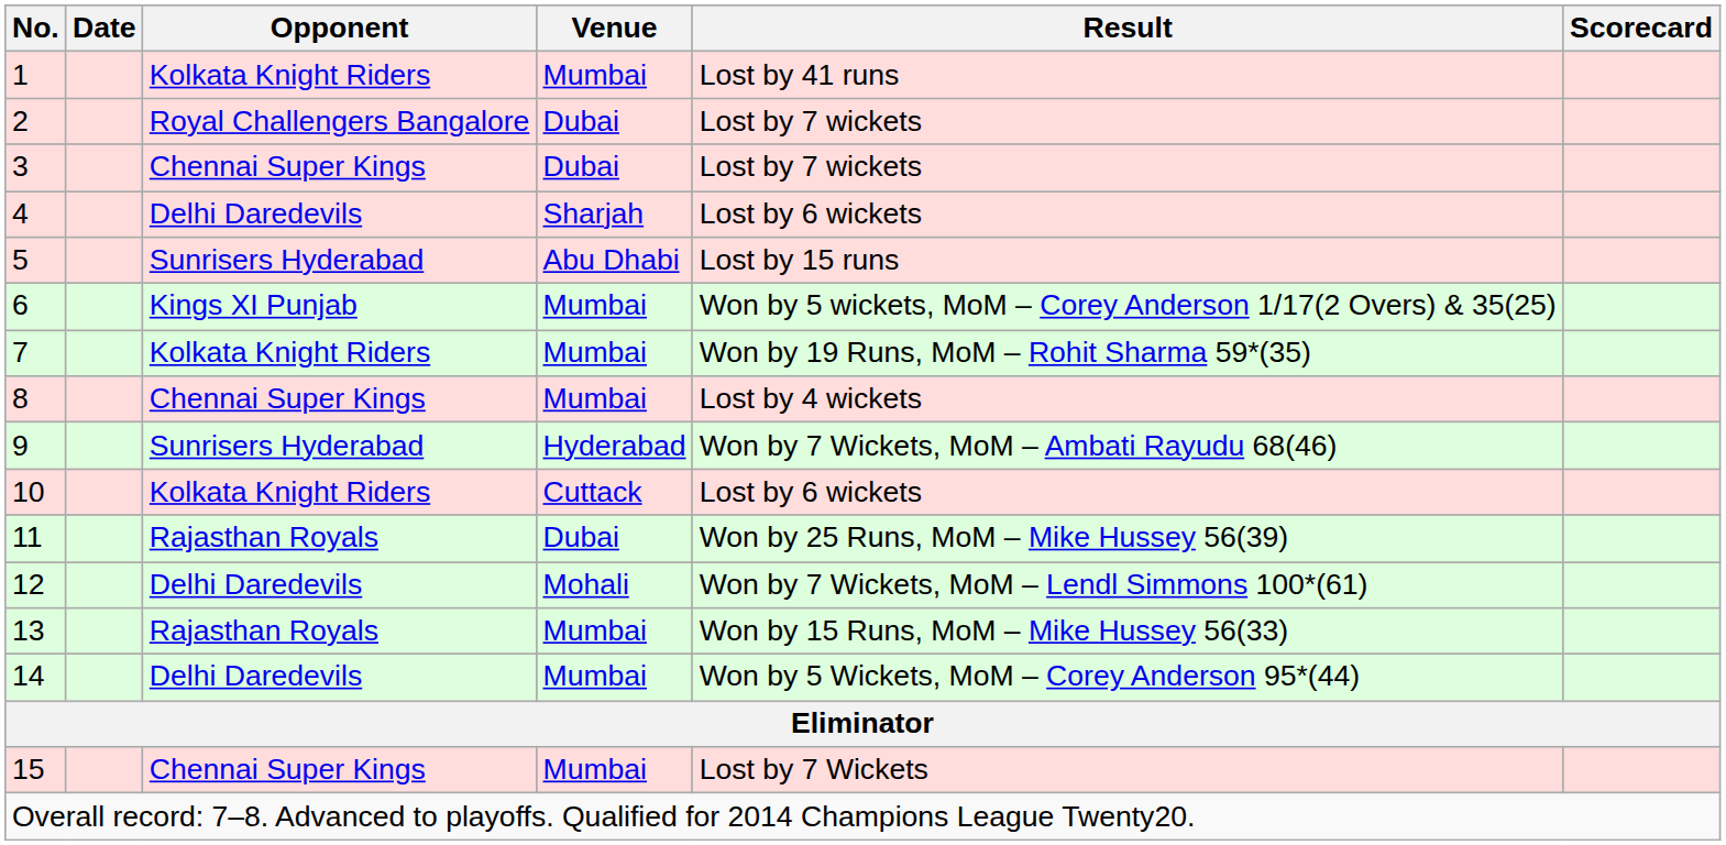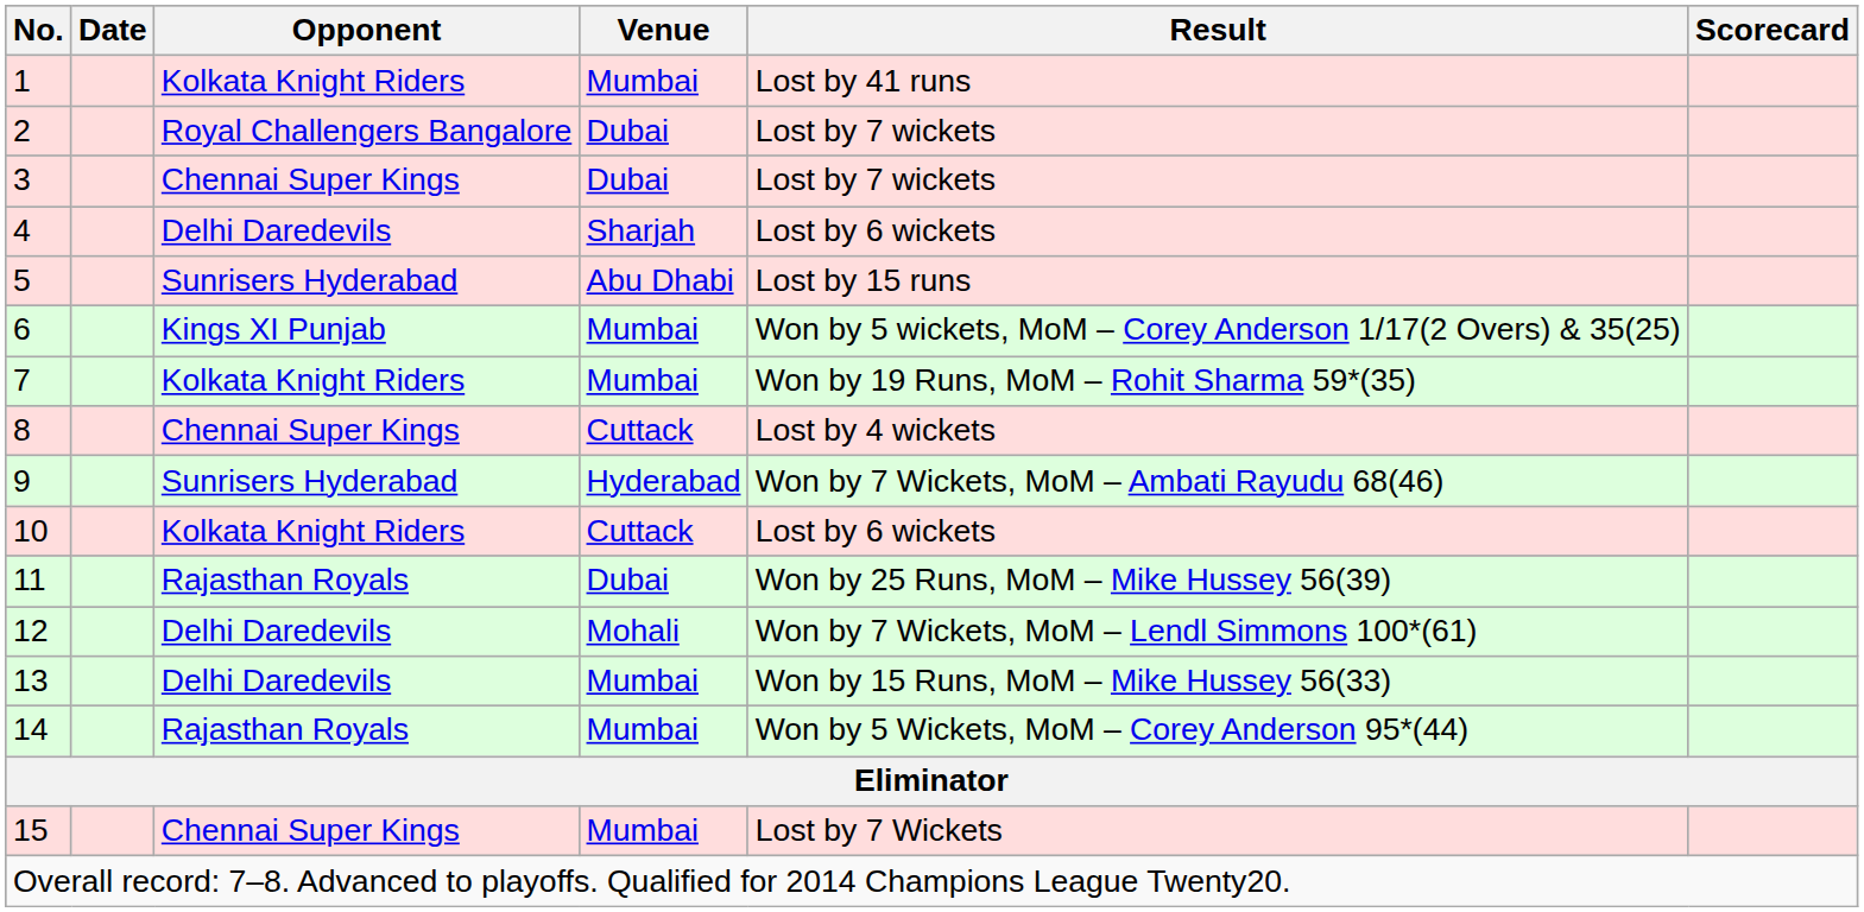8 | Venue: Mumbai -> Cuttack
13 | Opponent: Rajasthan Royals -> Delhi Daredevils
14 | Opponent: Delhi Daredevils -> Rajasthan Royals
